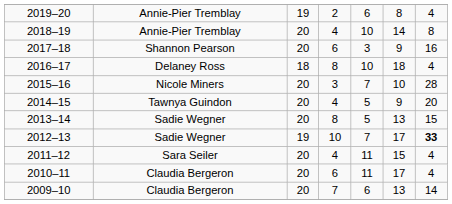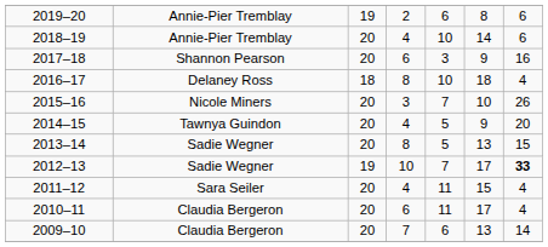2019–20 | column 7: 4 -> 6
2018–19 | column 7: 8 -> 6
2015–16 | column 7: 28 -> 26
